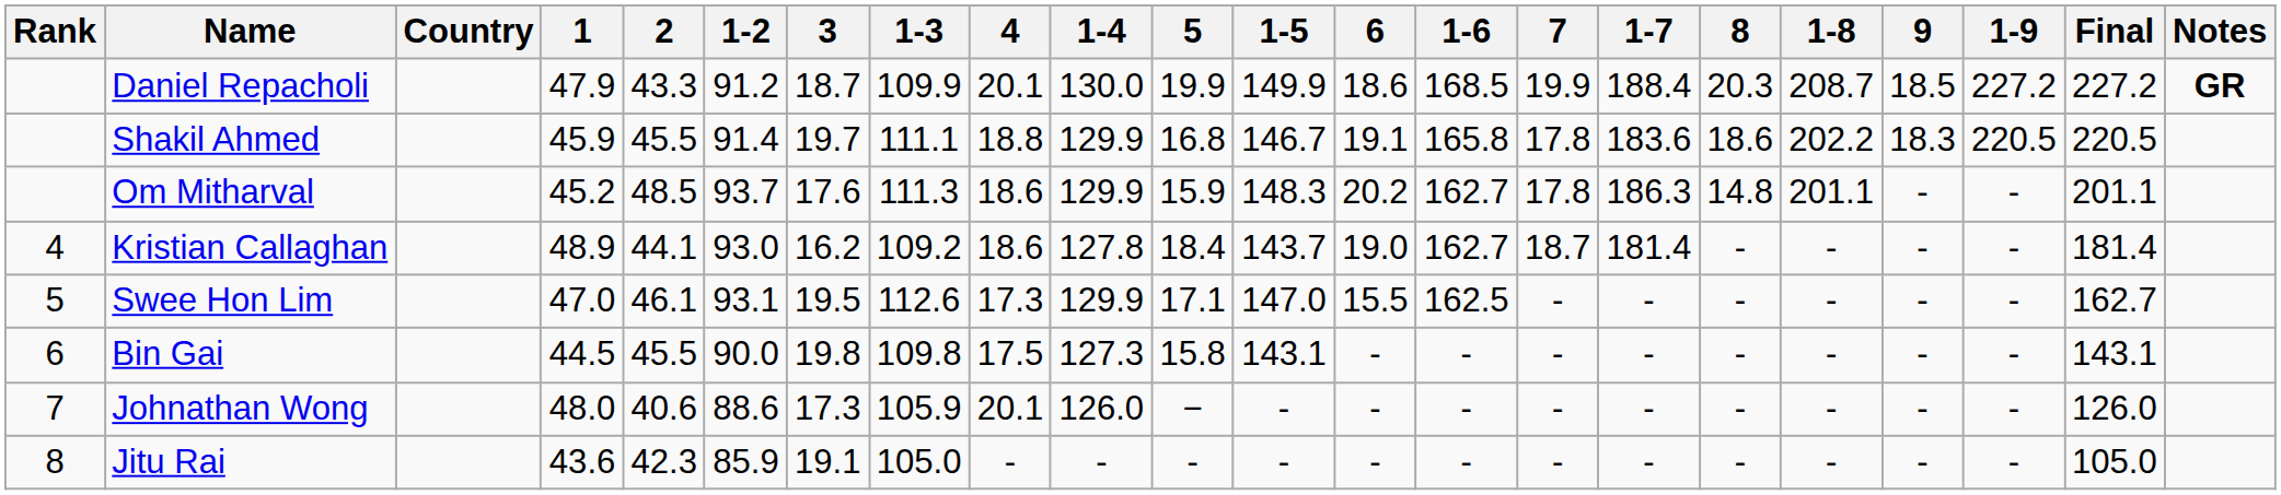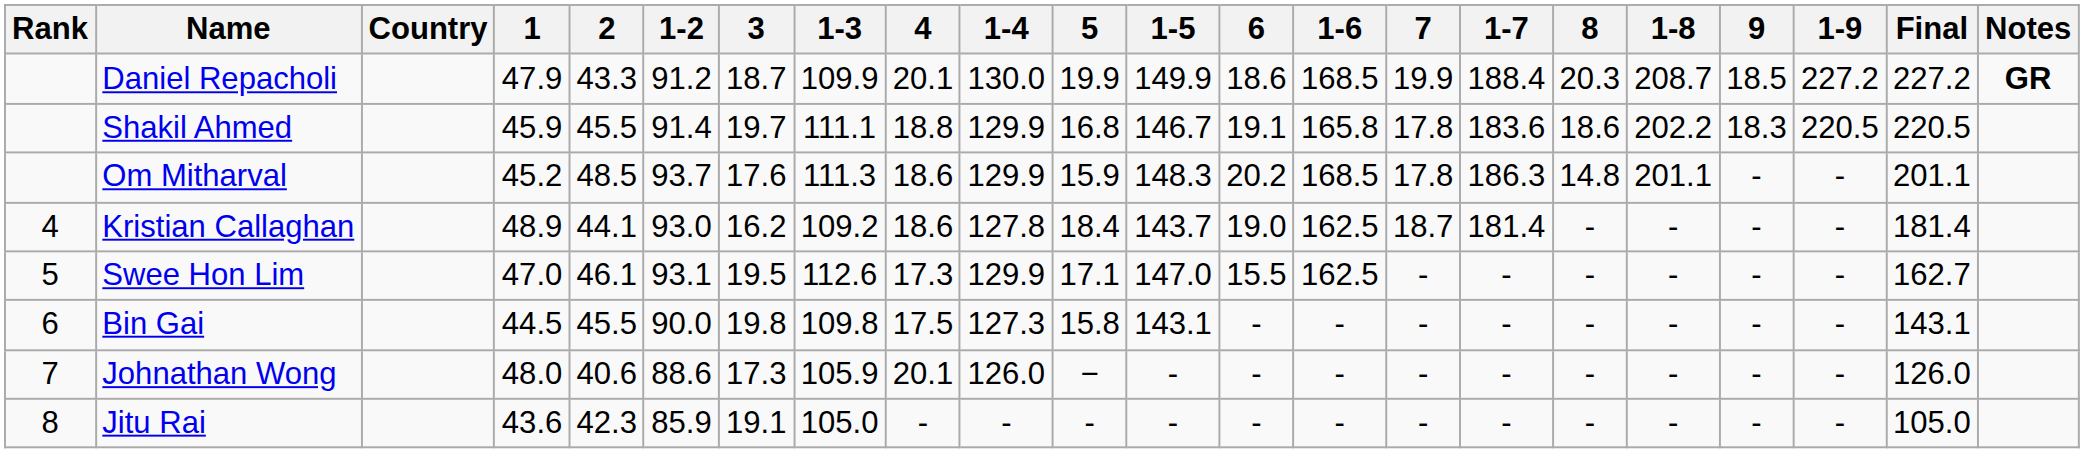Om Mitharval | 1-6: 162.7 -> 168.5
Kristian Callaghan | 1-6: 162.7 -> 162.5
